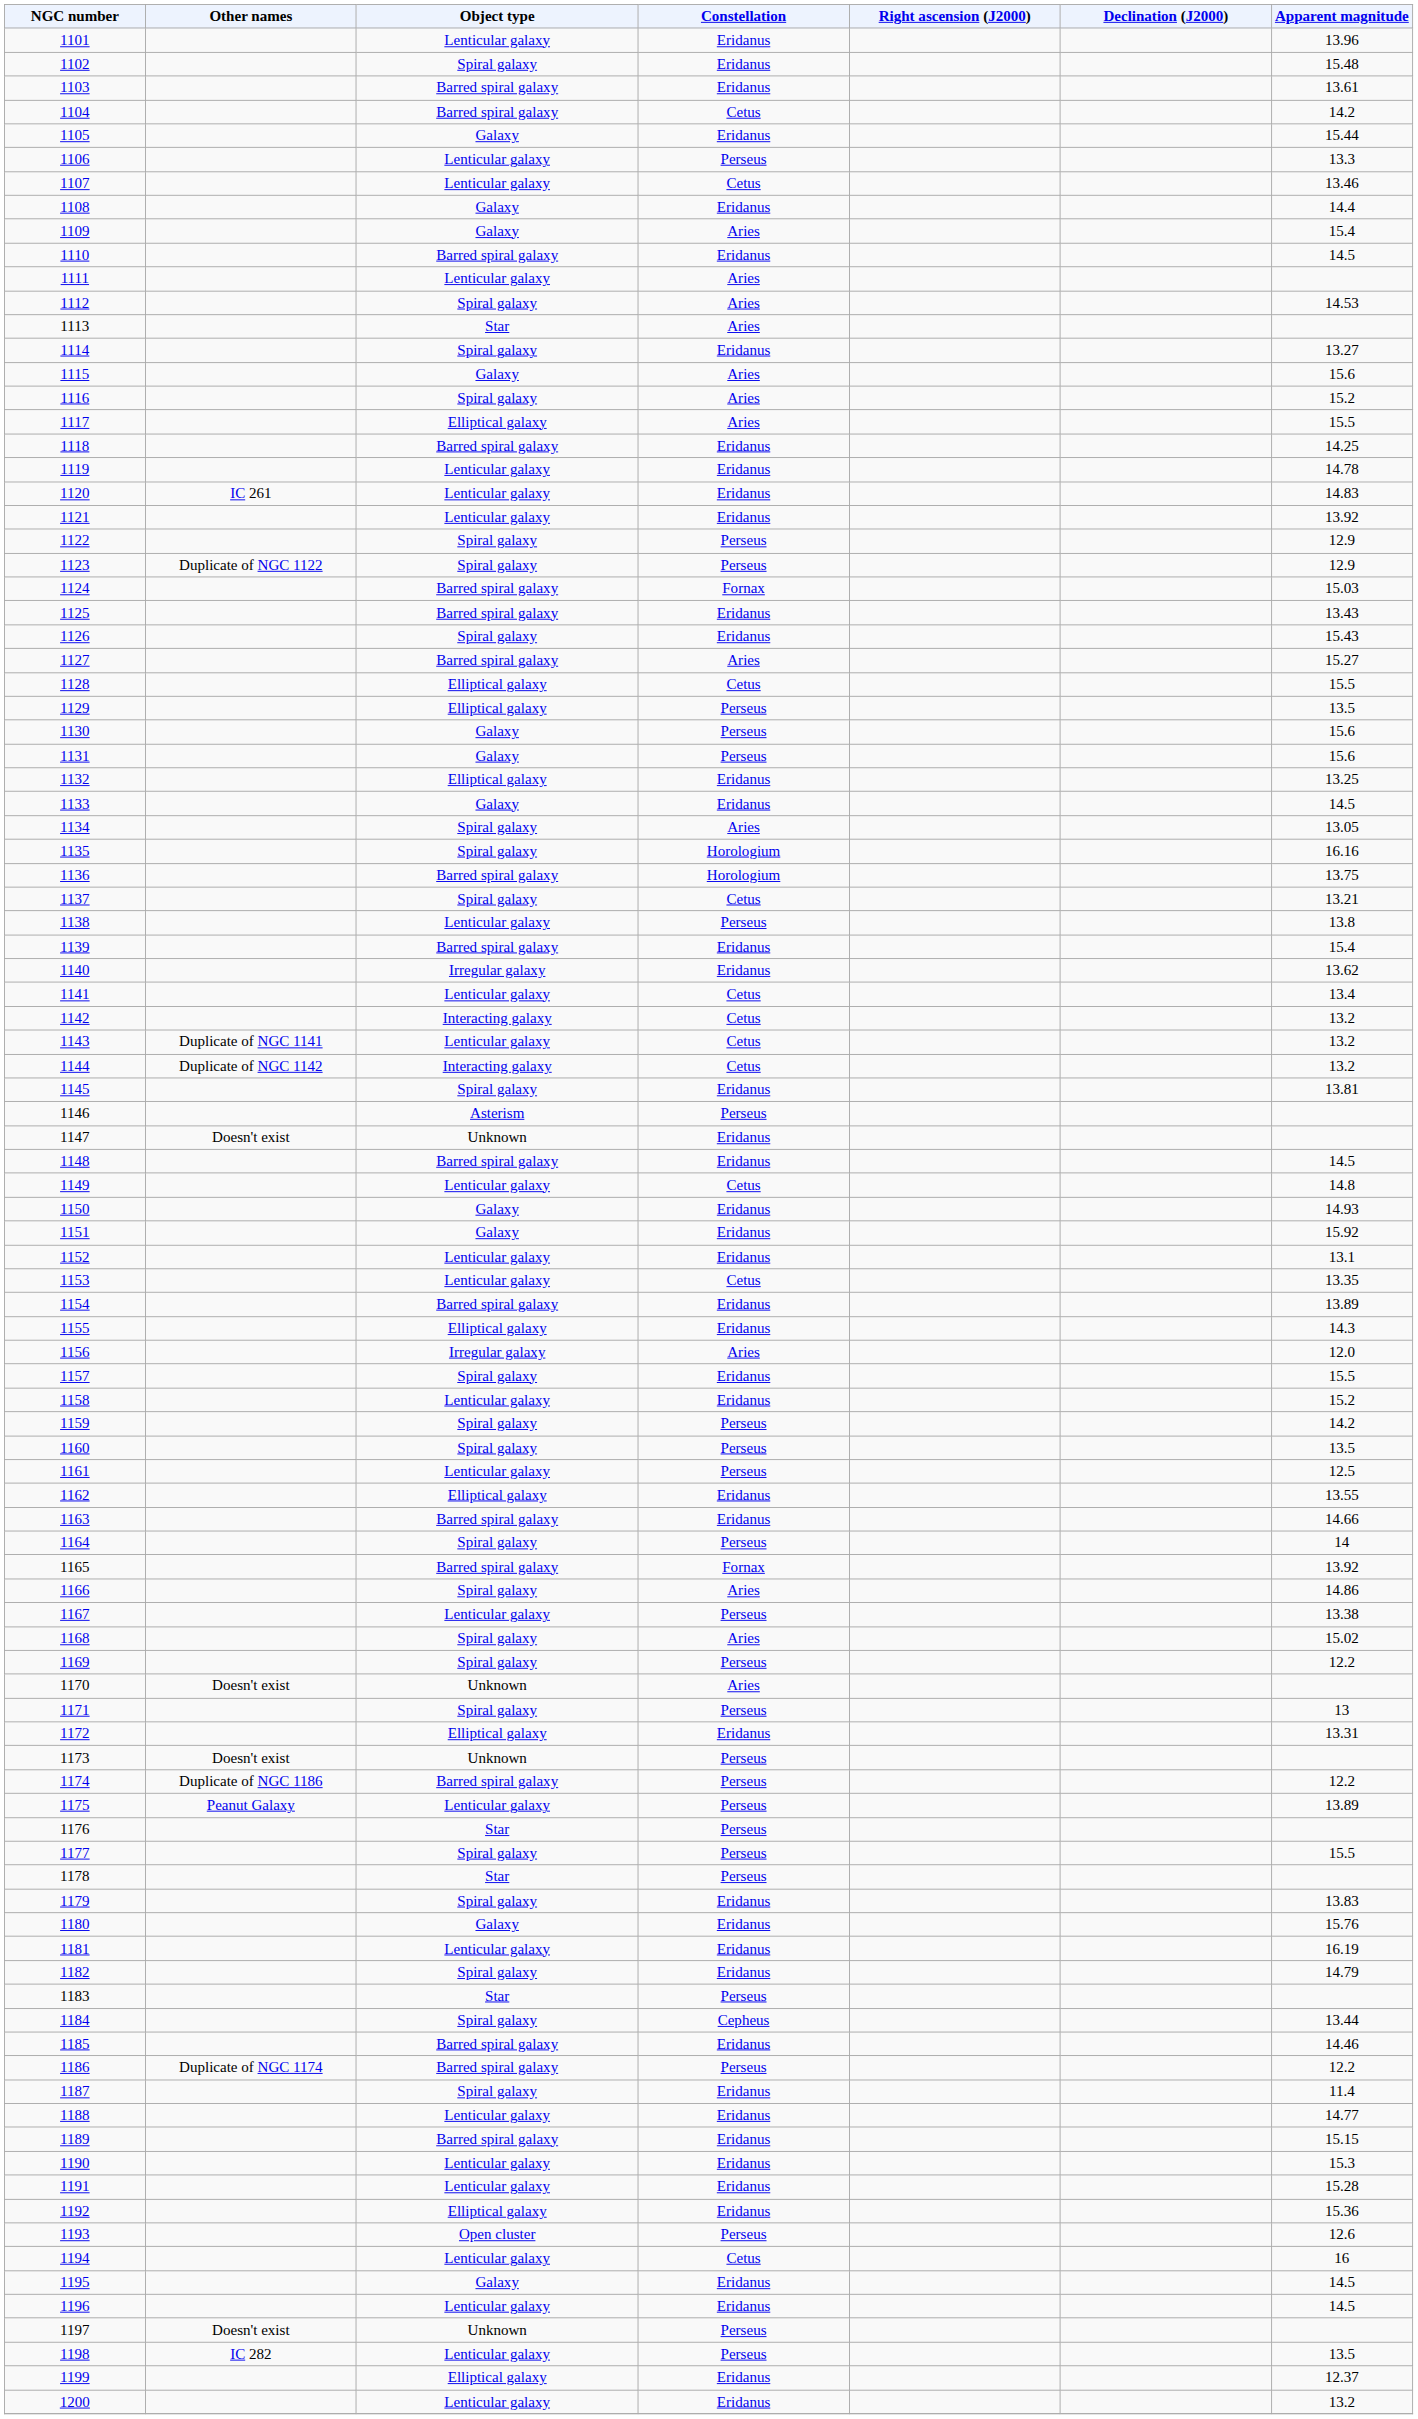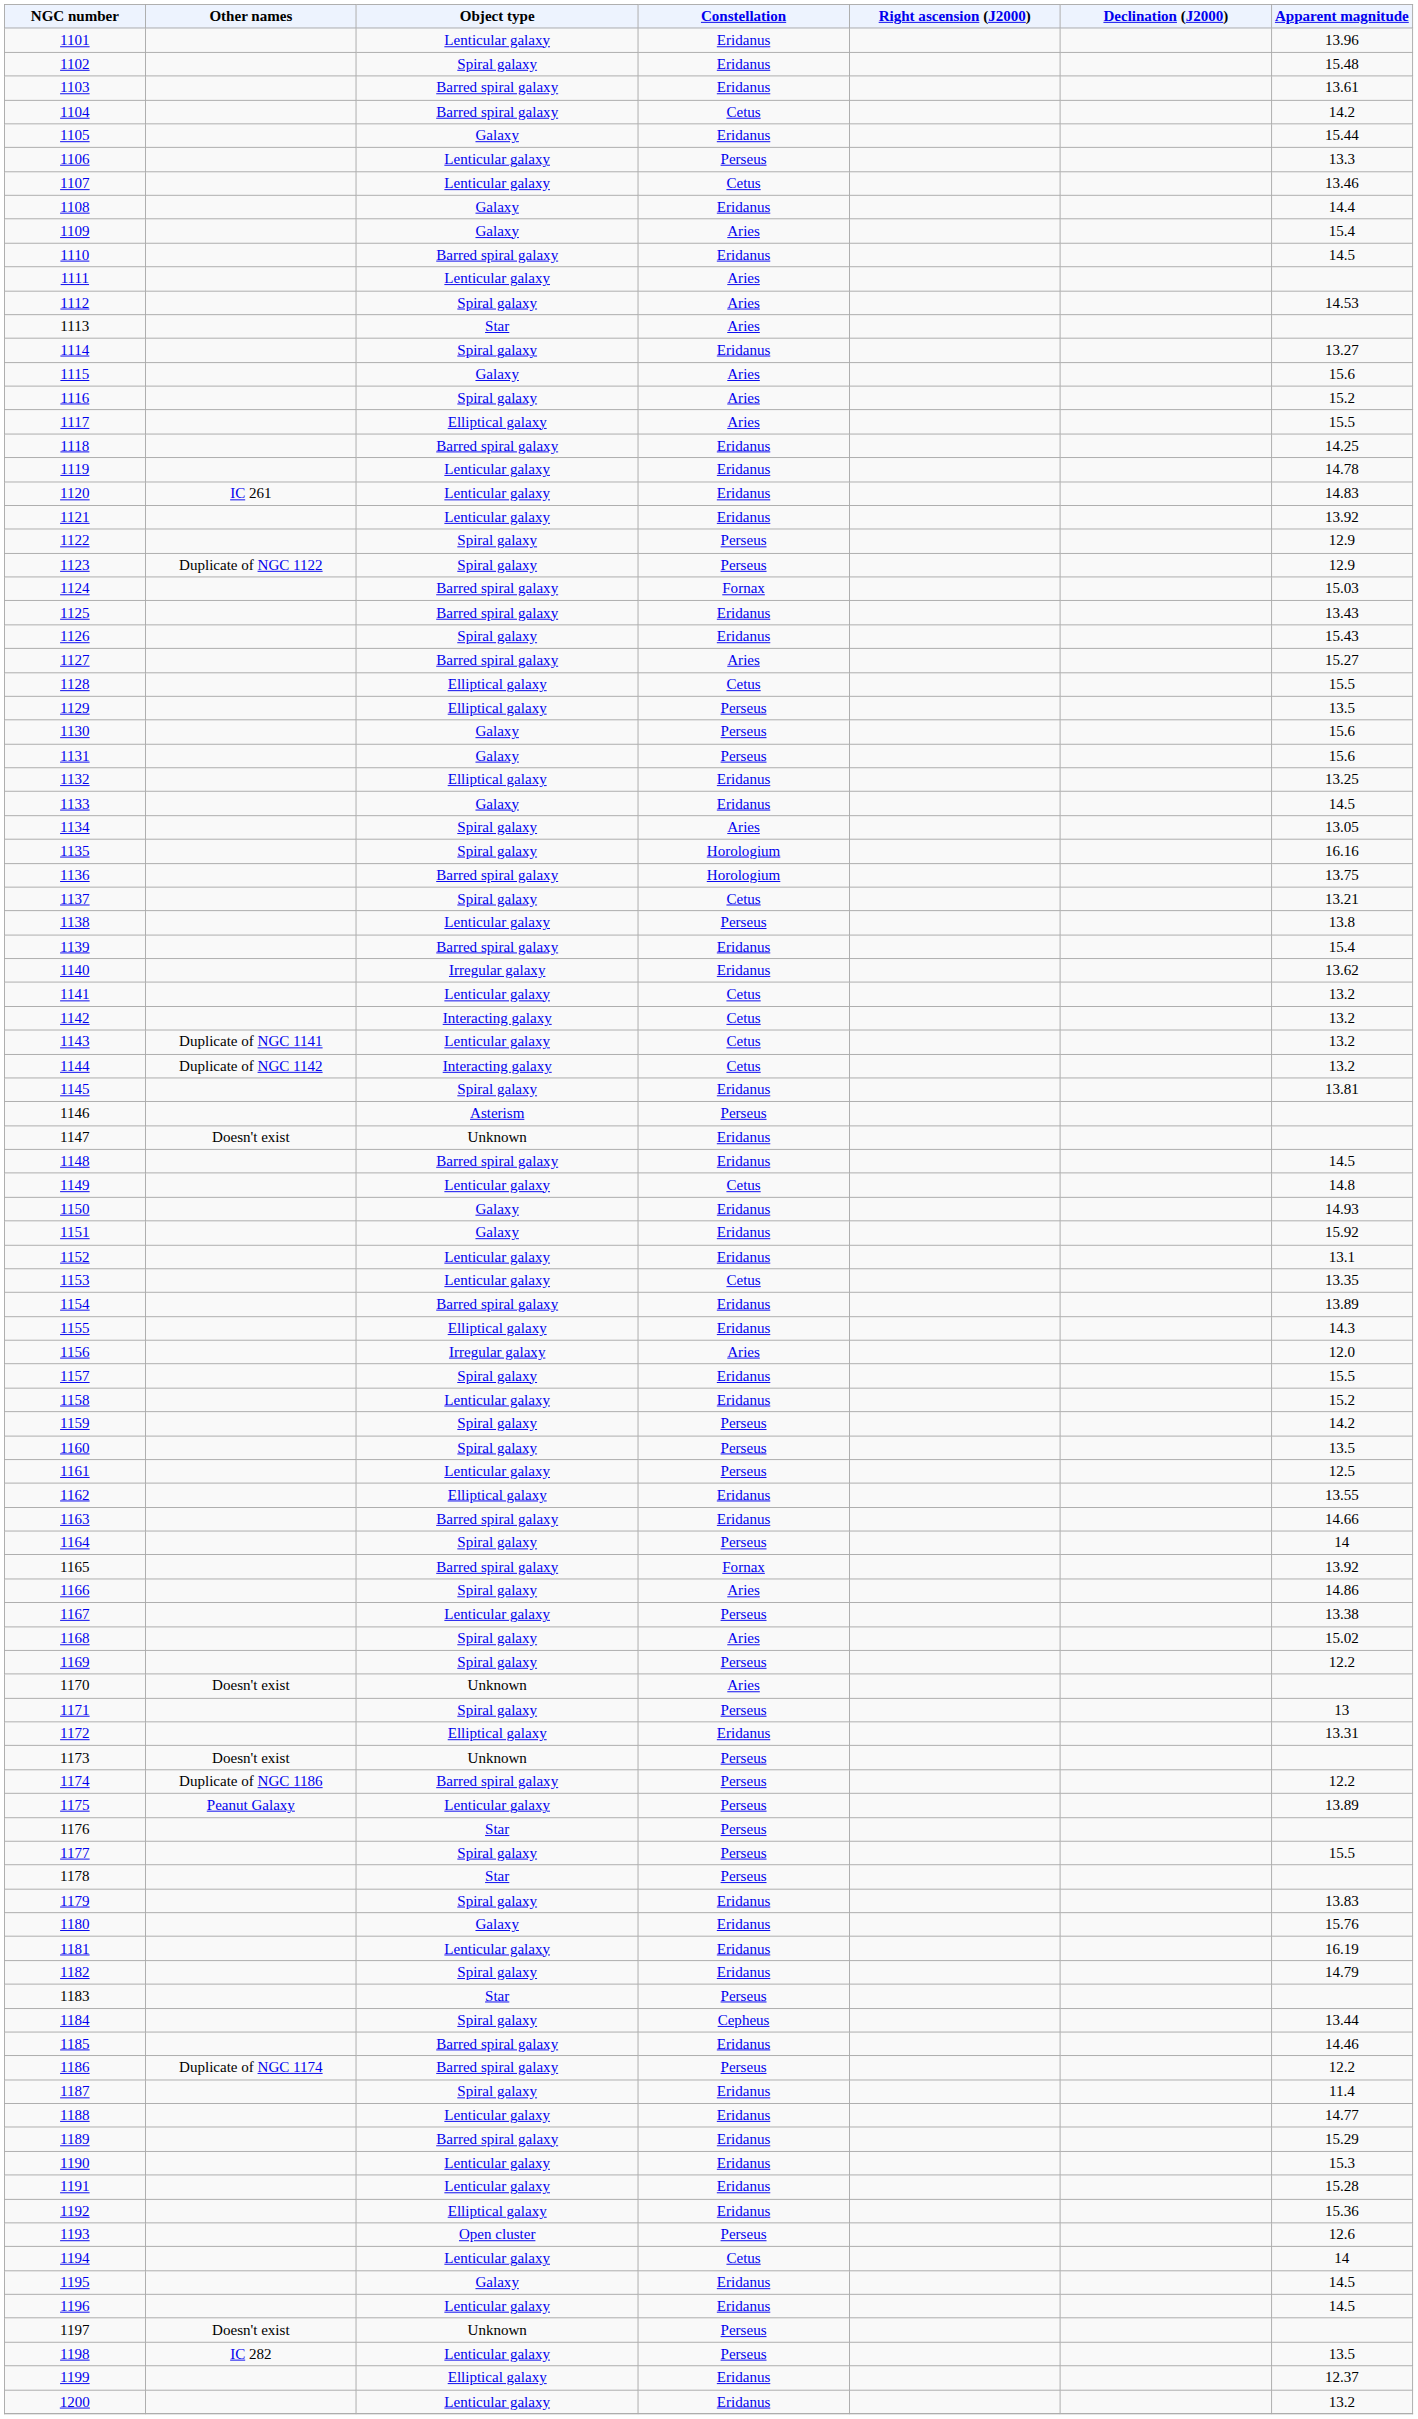1141 | Apparent magnitude: 13.4 -> 13.2
1189 | Apparent magnitude: 15.15 -> 15.29
1194 | Apparent magnitude: 16 -> 14
